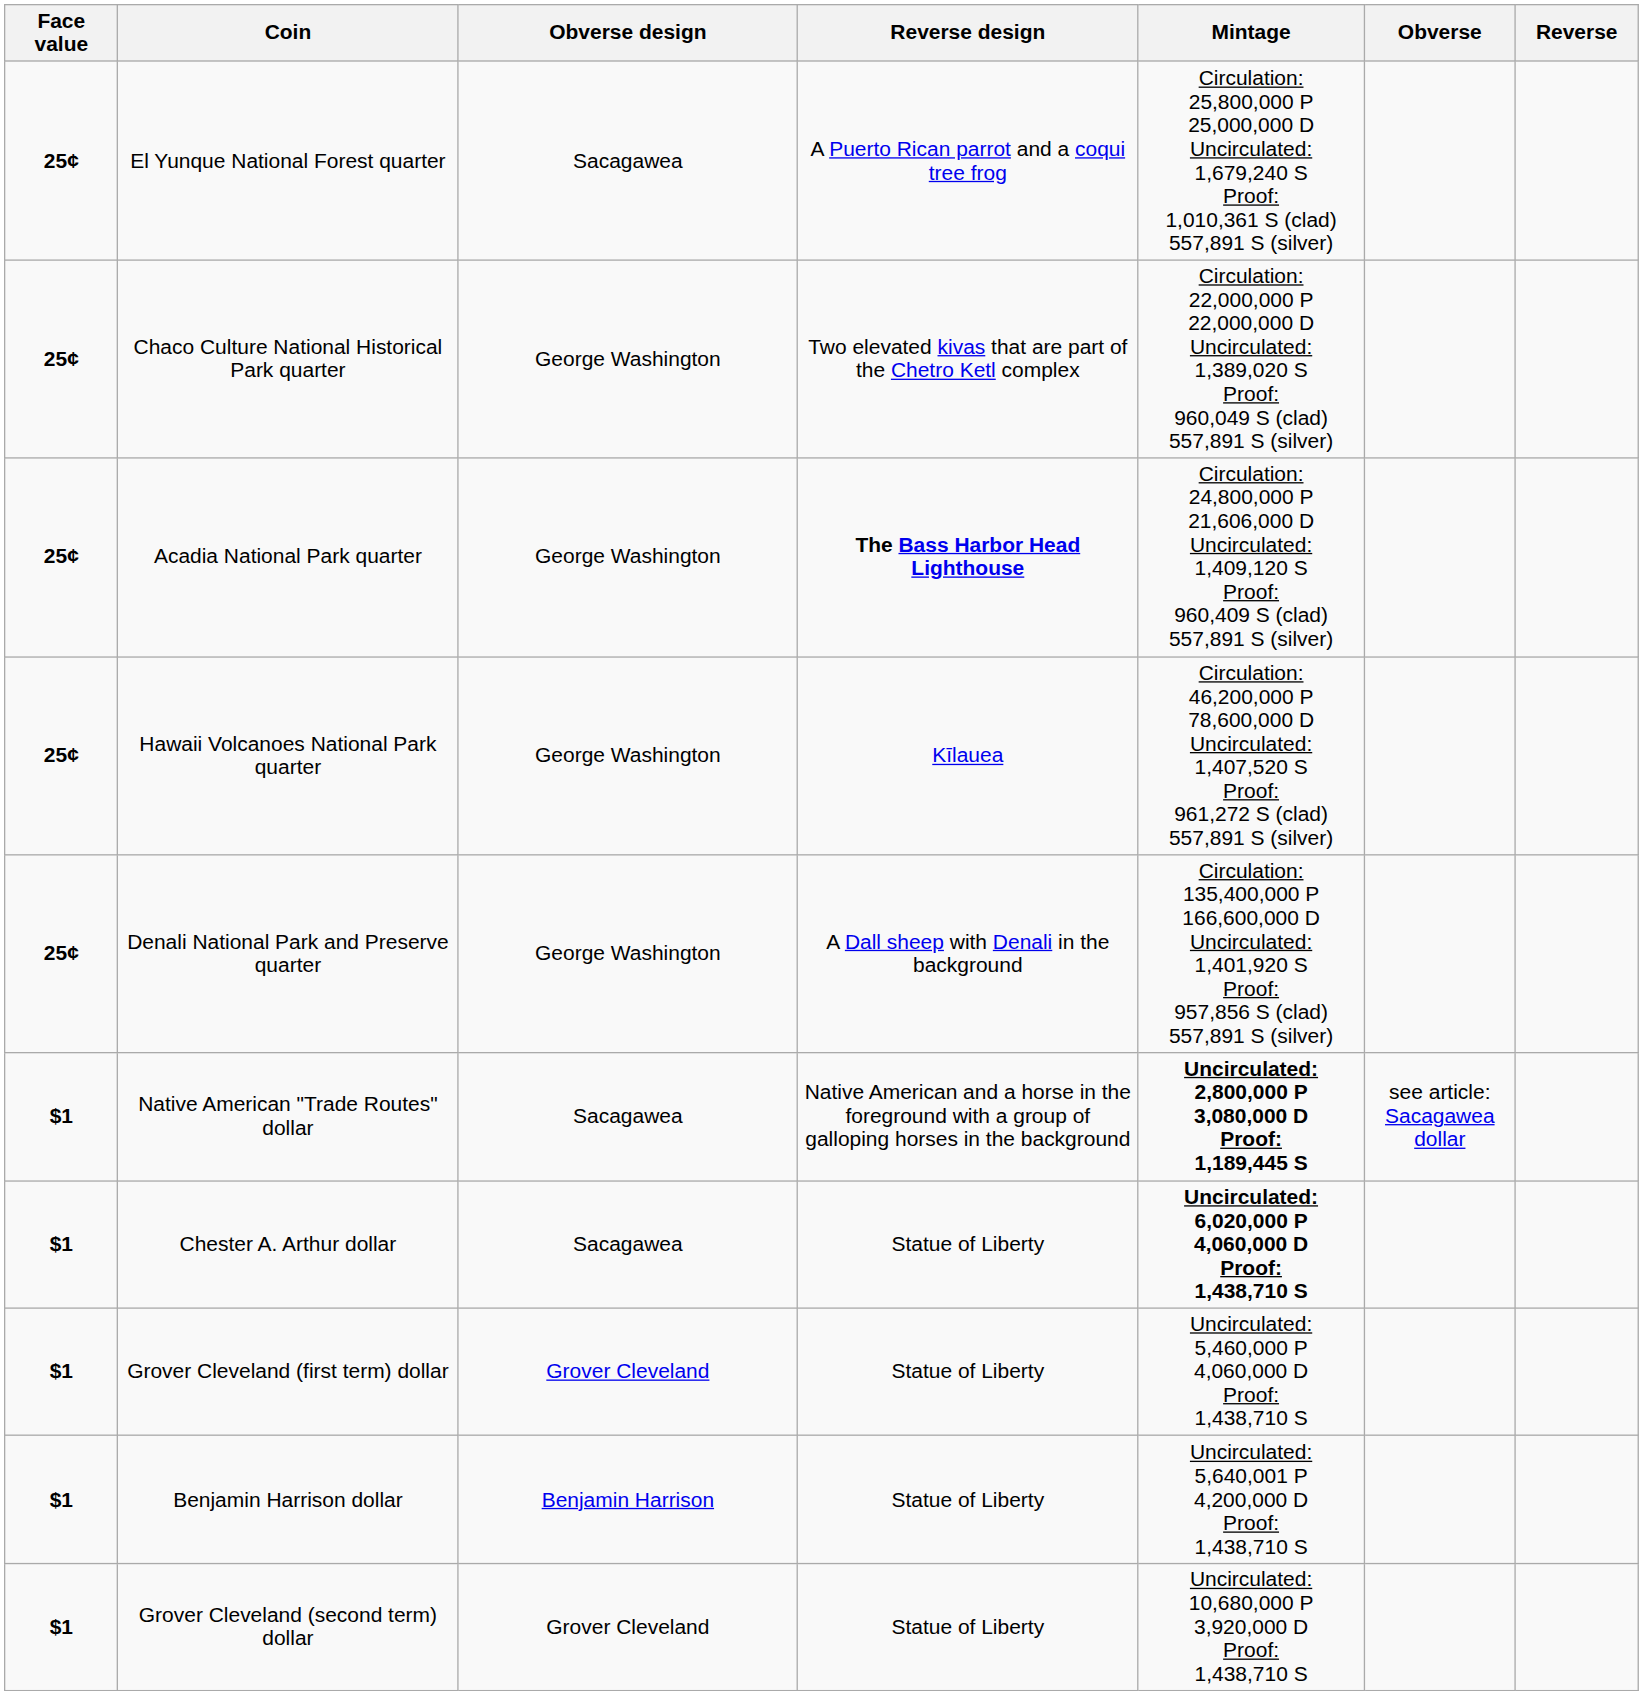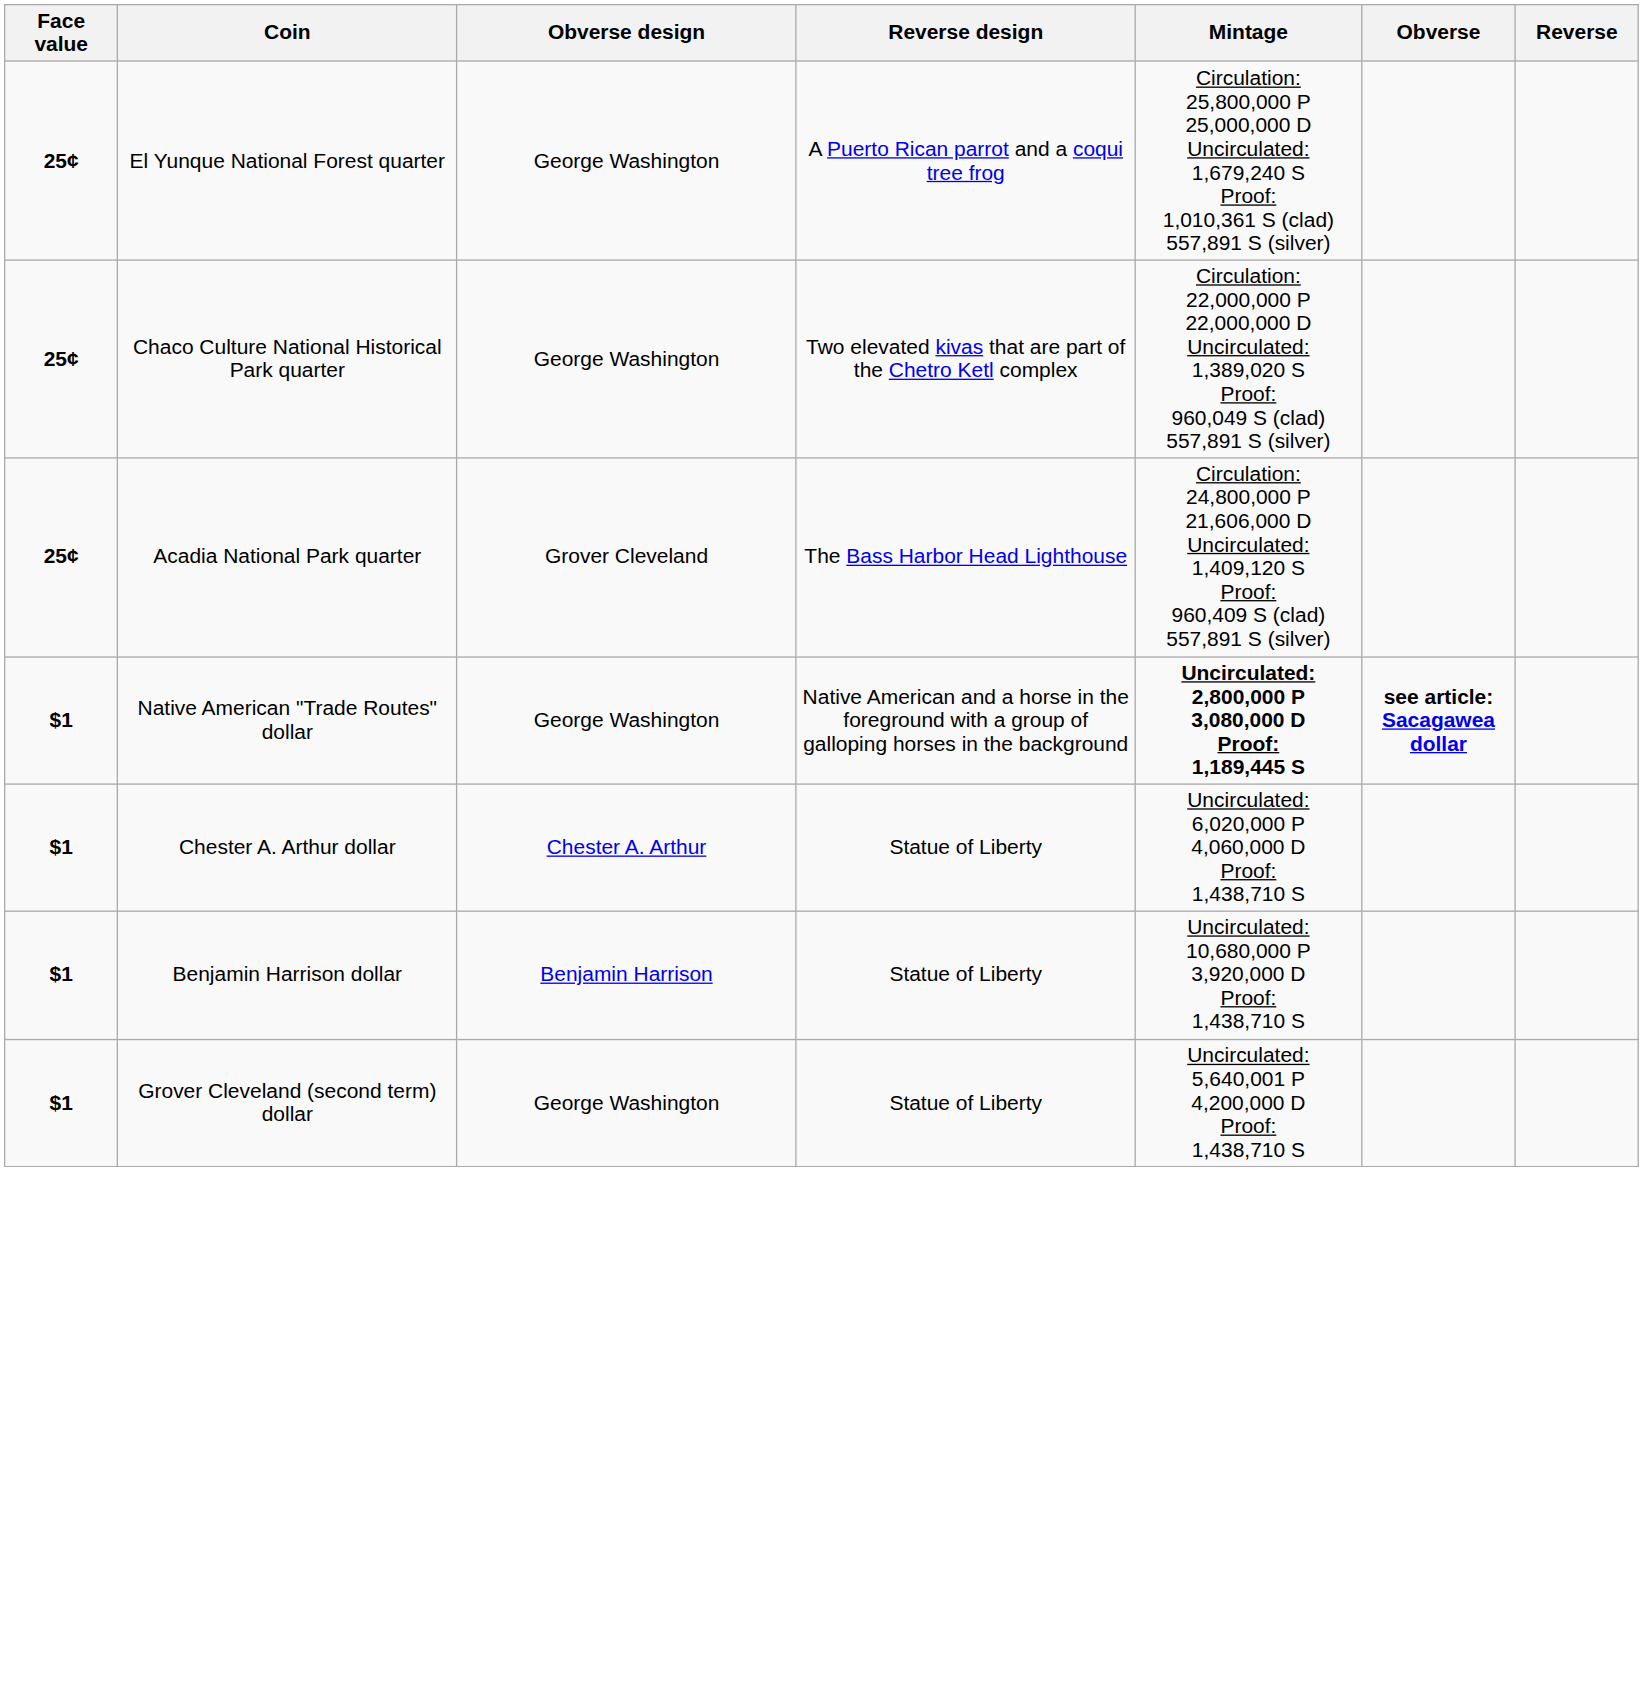El Yunque National Forest quarter | Obverse design: Sacagawea -> George Washington
Acadia National Park quarter | Obverse design: George Washington -> Grover Cleveland
Acadia National Park quarter | Reverse design: bold -> normal
- row: 25¢ | Hawaii Volcanoes National Park quarter | George Washington | Kīlauea | Circulation: 46,200,000 P 78,600,000 D Uncirculated: 1,407,520 S Proof: 961,272 S (clad) 557,891 S (silver)
- row: 25¢ | Denali National Park and Preserve quarter | George Washington | A Dall sheep with Denali in the background | Circulation: 135,400,000 P 166,600,000 D Uncirculated: 1,401,920 S Proof: 957,856 S (clad) 557,891 S (silver)
Native American "Trade Routes" dollar | Obverse design: Sacagawea -> George Washington
Native American "Trade Routes" dollar | Obverse: normal -> bold
Chester A. Arthur dollar | Obverse design: Sacagawea -> Chester A. Arthur
Chester A. Arthur dollar | Mintage: bold -> normal
- row: $1 | Grover Cleveland (first term) dollar | Grover Cleveland | Statue of Liberty | Uncirculated: 5,460,000 P 4,060,000 D Proof: 1,438,710 S
Benjamin Harrison dollar | Mintage: Uncirculated: 5,640,001 P 4,200,000 D Proof: 1,438,710 S -> Uncirculated: 10,680,000 P 3,920,000 D Proof: 1,438,710 S
Grover Cleveland (second term) dollar | Obverse design: Grover Cleveland -> George Washington
Grover Cleveland (second term) dollar | Mintage: Uncirculated: 10,680,000 P 3,920,000 D Proof: 1,438,710 S -> Uncirculated: 5,640,001 P 4,200,000 D Proof: 1,438,710 S
